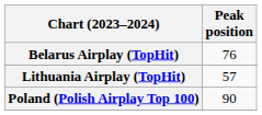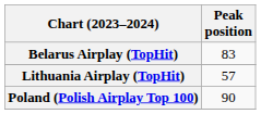Belarus Airplay (TopHit) | Peak position: 76 -> 83
